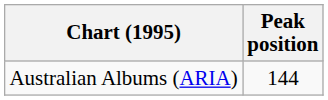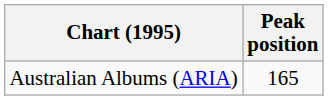Australian Albums (ARIA) | Peak position: 144 -> 165
